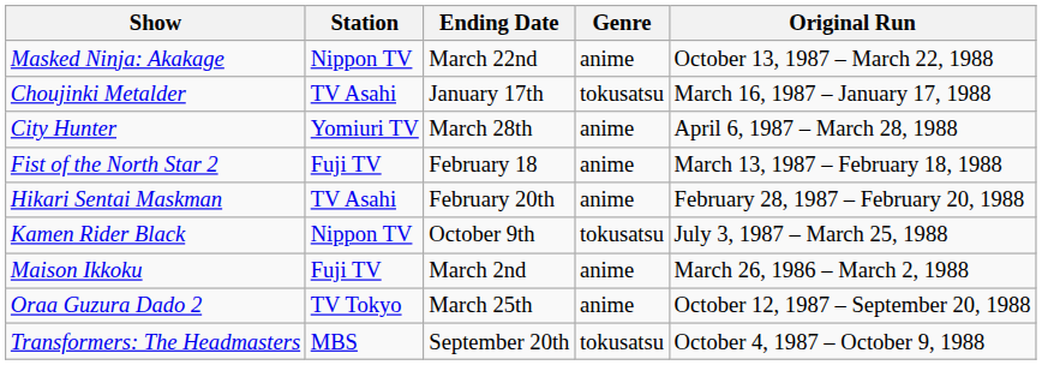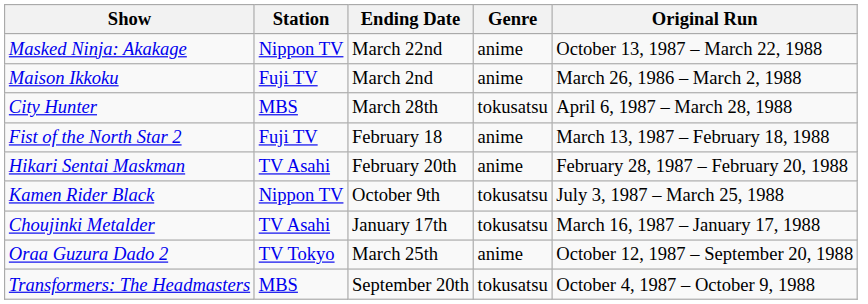rows swapped: Choujinki Metalder <-> Maison Ikkoku
City Hunter | Station: Yomiuri TV -> MBS
City Hunter | Genre: anime -> tokusatsu
